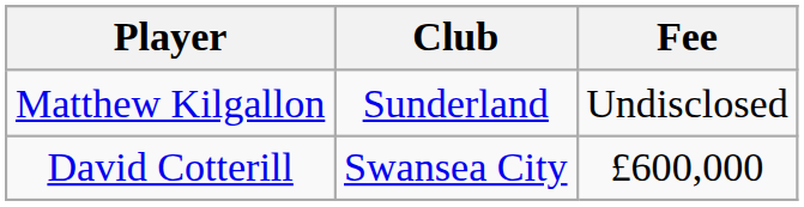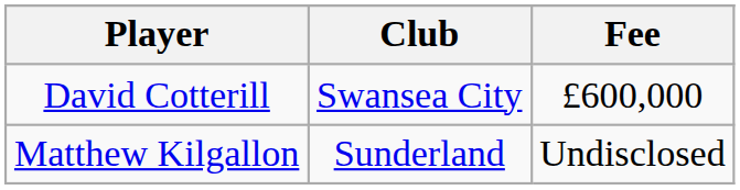rows swapped: David Cotterill <-> Matthew Kilgallon
